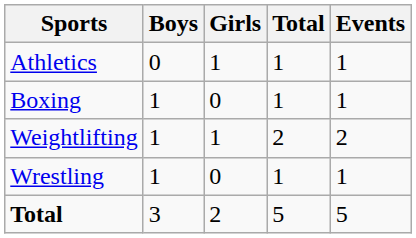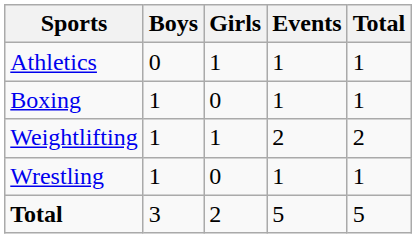columns swapped: Total <-> Events
